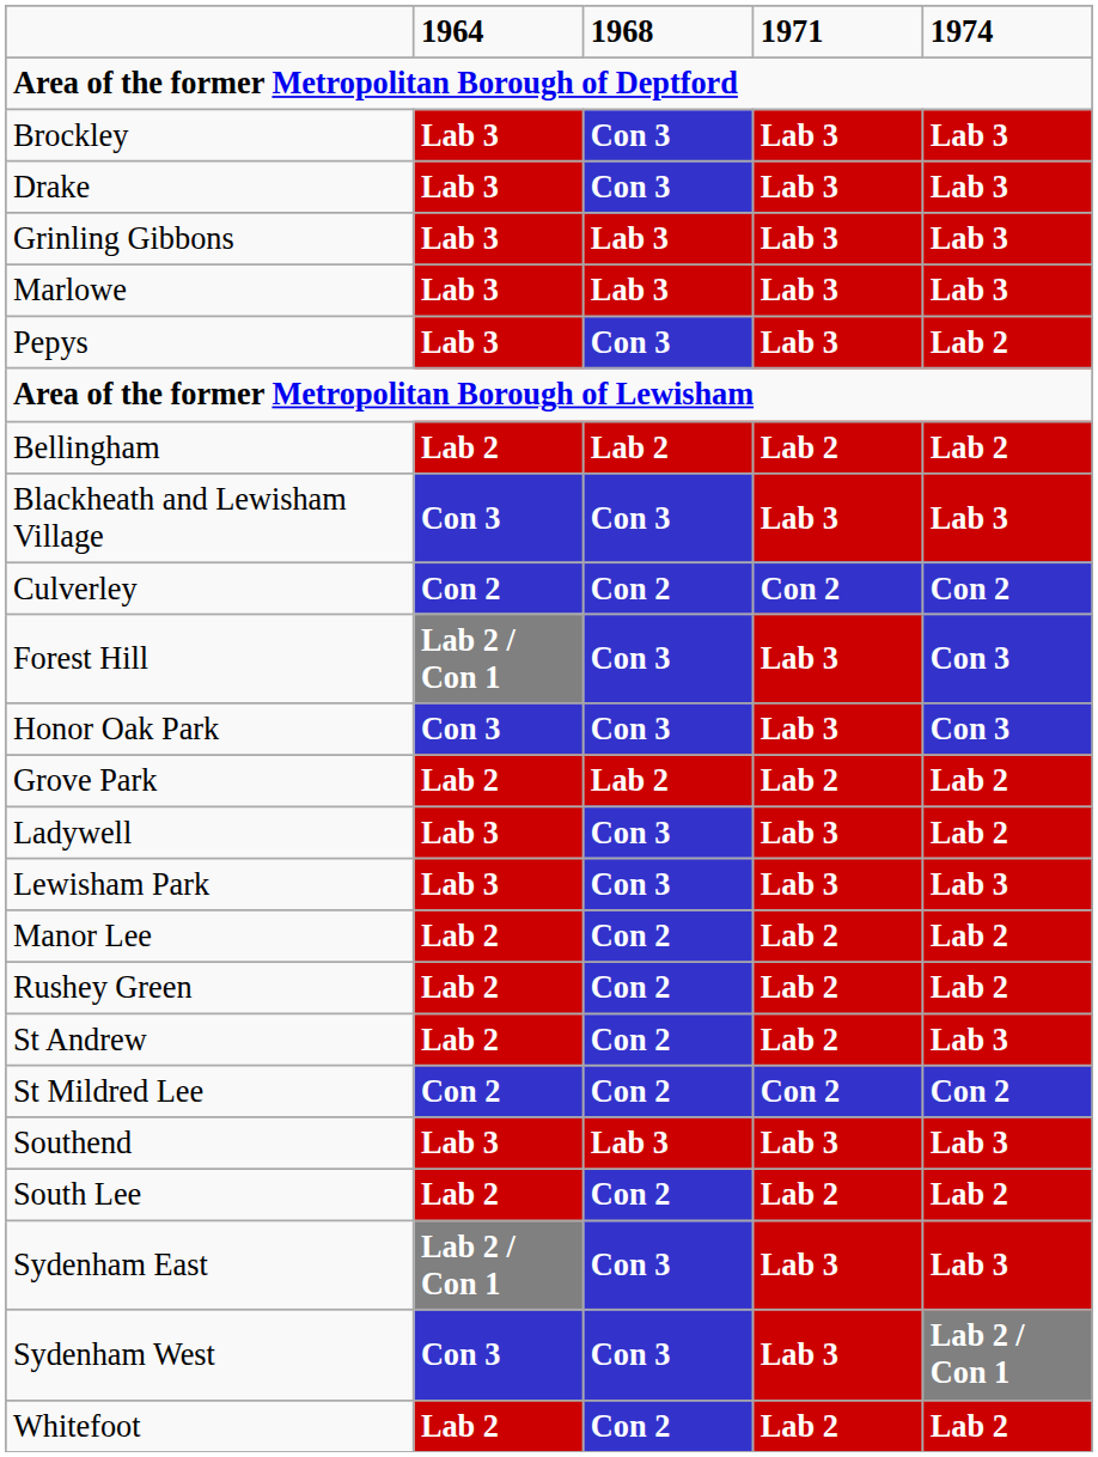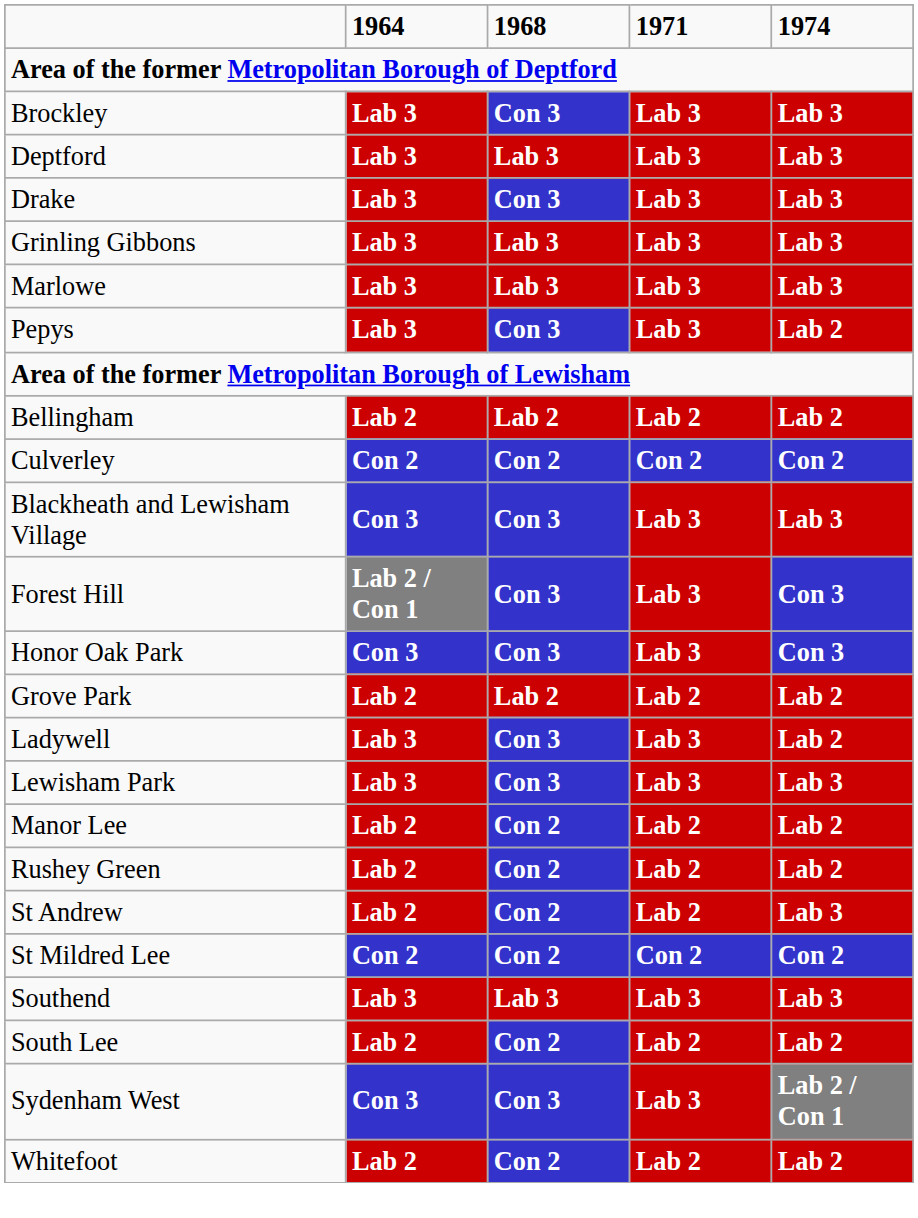+ row: Deptford | Lab 3 | Lab 3 | Lab 3 | Lab 3
rows swapped: Blackheath and Lewisham Village <-> Culverley
- row: Sydenham East | Lab 2 / Con 1 | Con 3 | Lab 3 | Lab 3
